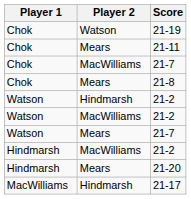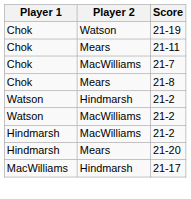- row: Watson | Mears | 21-7
